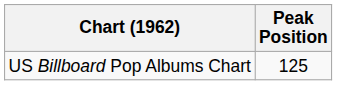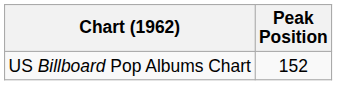US Billboard Pop Albums Chart | Peak Position: 125 -> 152
